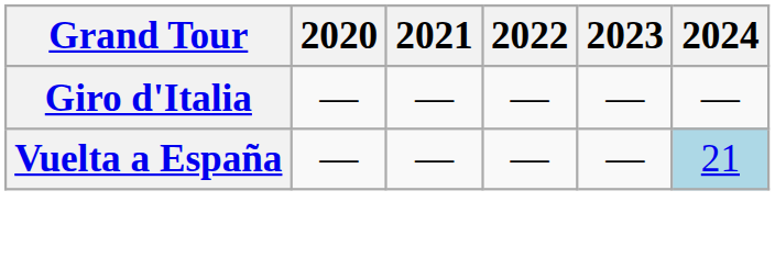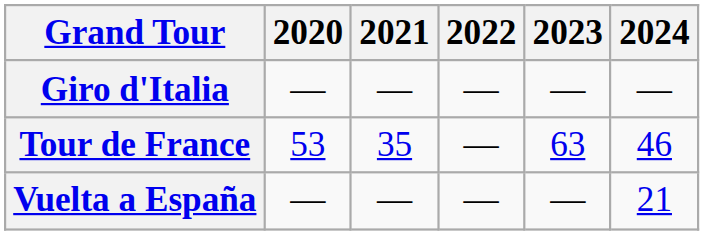+ row: Tour de France | 53 | 35 | — | 63 | 46
Vuelta a España | 2024: lightblue background -> no background
